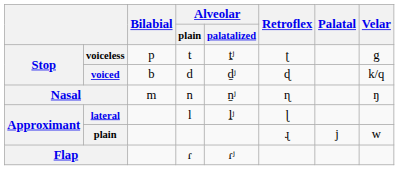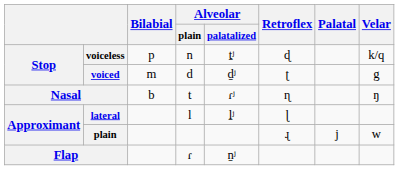voiceless | Alveolar / plain: t -> n
voiceless | Retroflex: ʈ -> ɖ
voiceless | Velar: g -> k/q
voiced | Bilabial: b -> m
voiced | Retroflex: ɖ -> ʈ
voiced | Velar: k/q -> g
Nasal | Bilabial: m -> b
Nasal | Alveolar / plain: n -> t
Nasal | Alveolar / palatalized: n̠ʲ -> ɾʲ
Flap | Alveolar / palatalized: ɾʲ -> n̠ʲ
